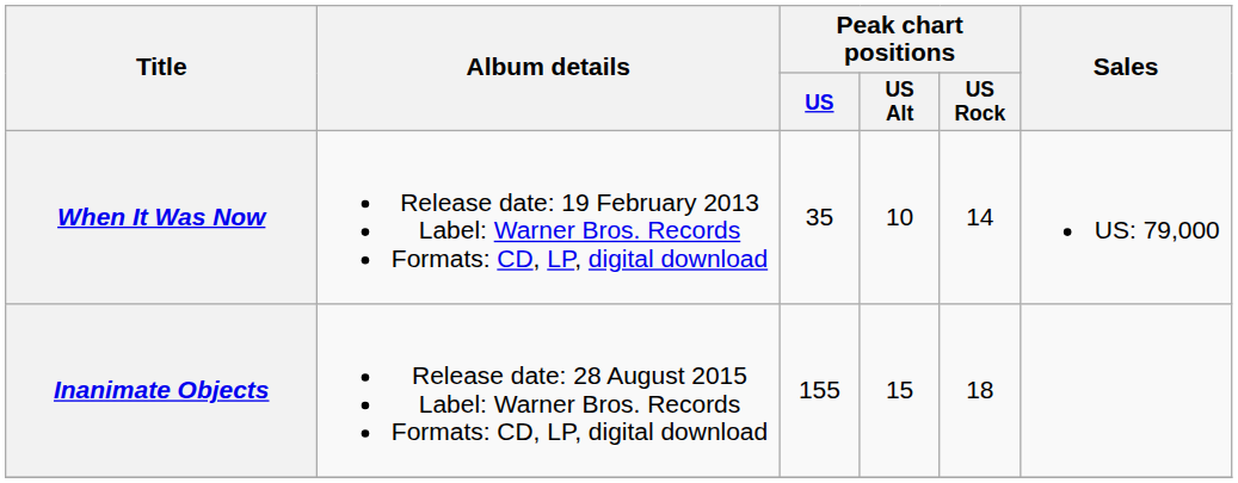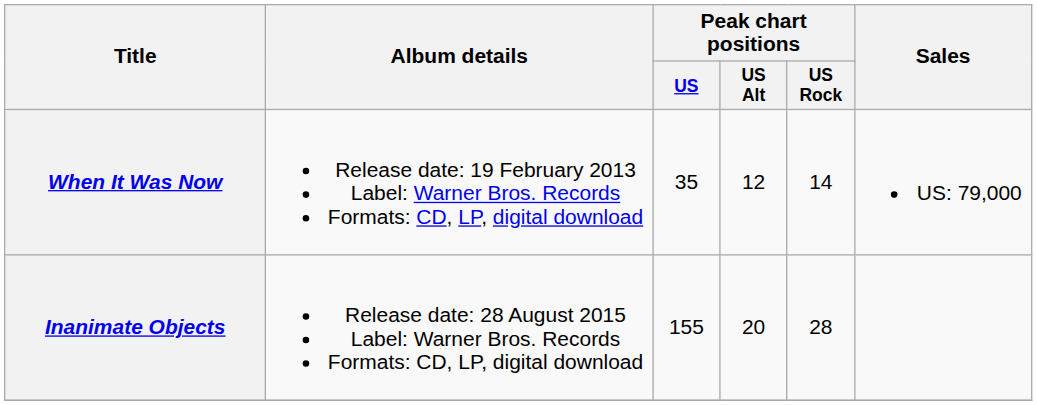When It Was Now | Peak chart positions / US Alt: 10 -> 12
Inanimate Objects | Peak chart positions / US Alt: 15 -> 20
Inanimate Objects | Peak chart positions / US Rock: 18 -> 28
